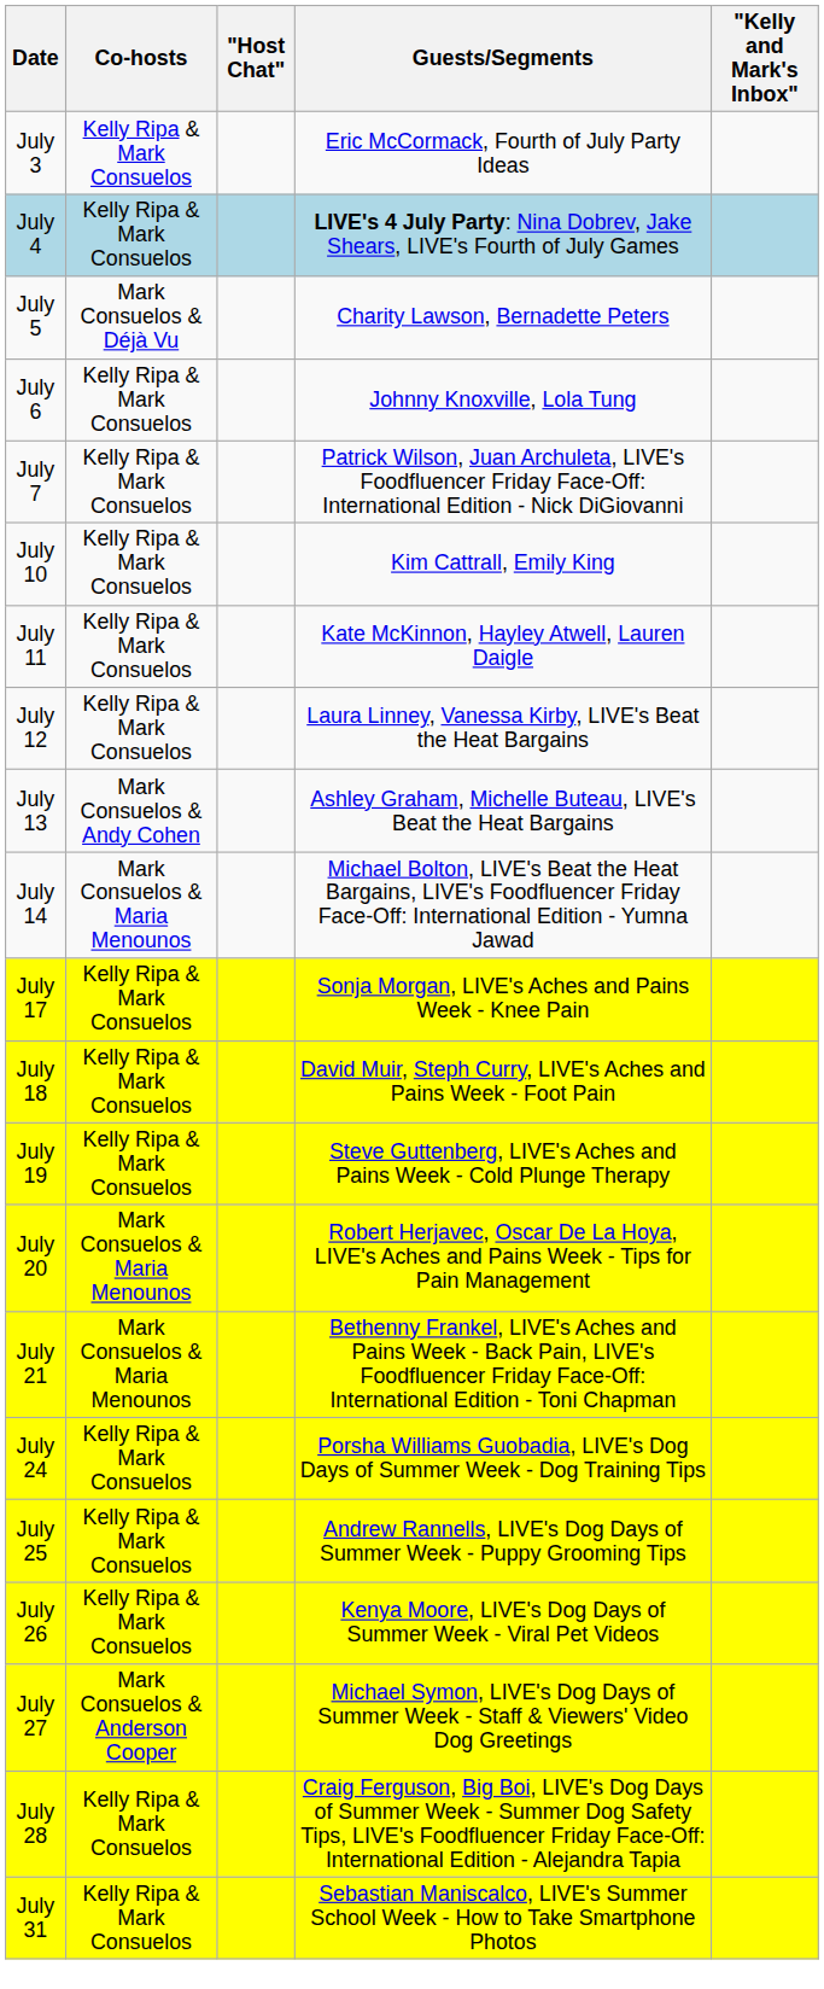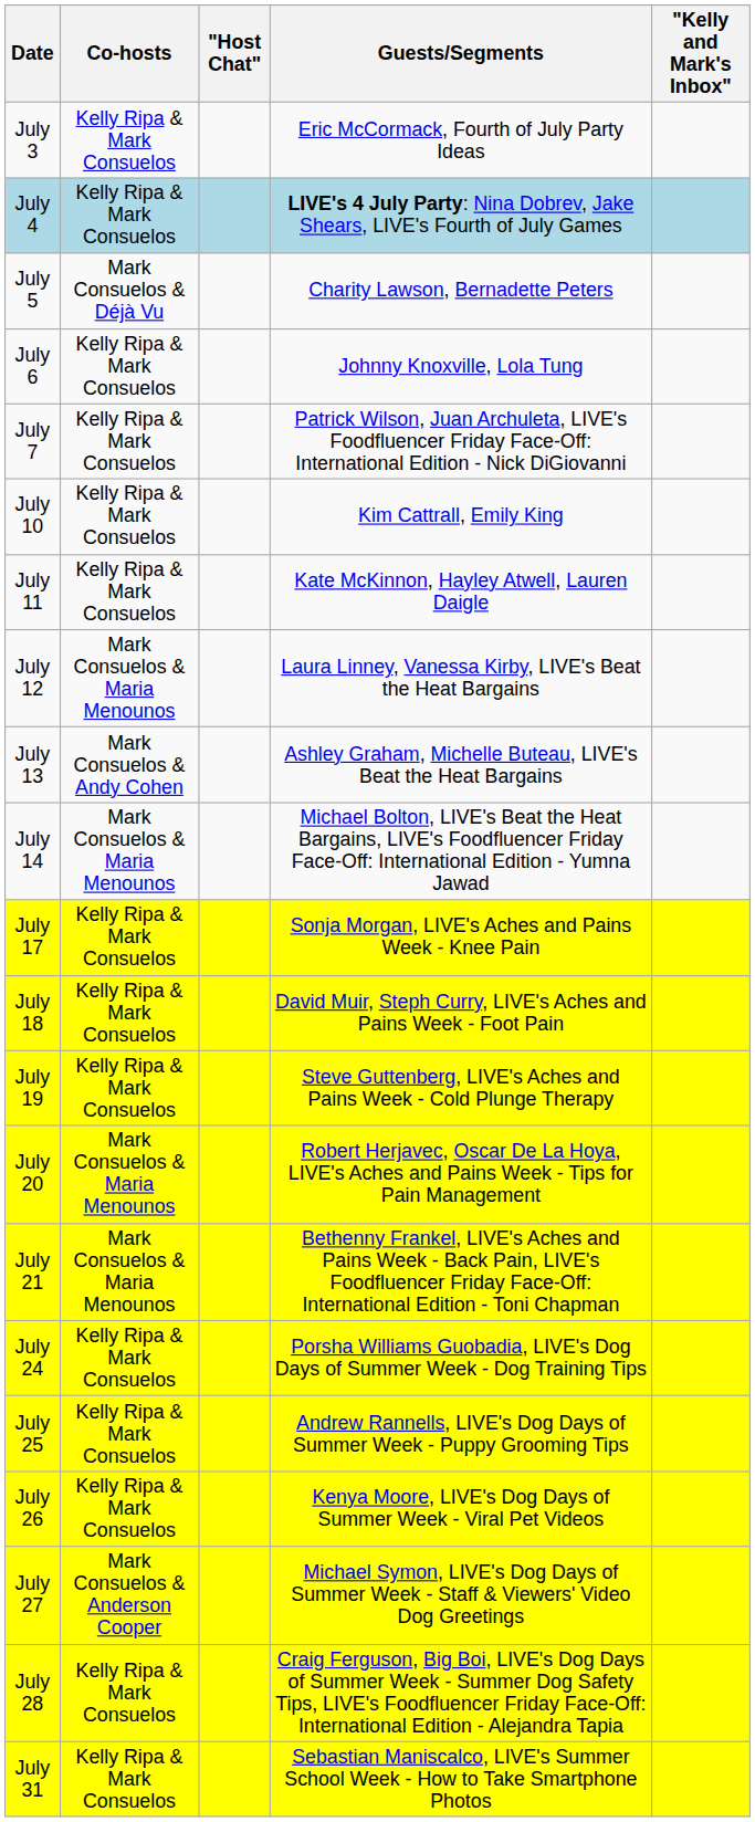July 12 | Co-hosts: Kelly Ripa & Mark Consuelos -> Mark Consuelos & Maria Menounos
